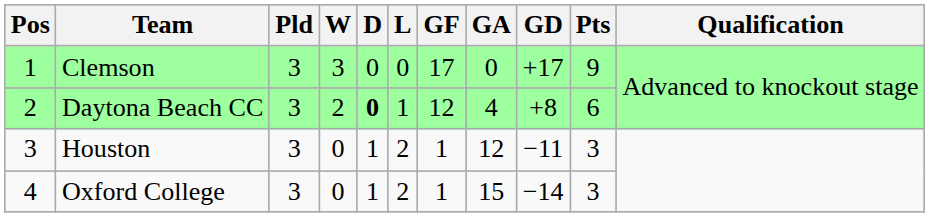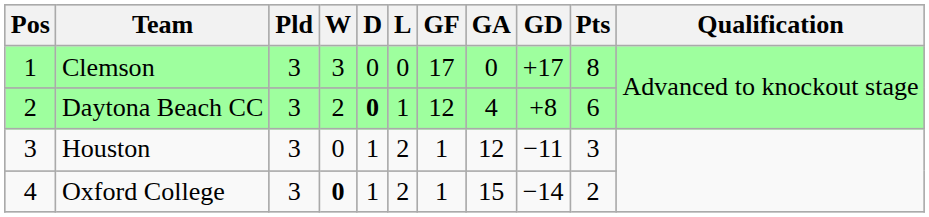Clemson | Pts: 9 -> 8
Oxford College | W: normal -> bold
Oxford College | Pts: 3 -> 2
